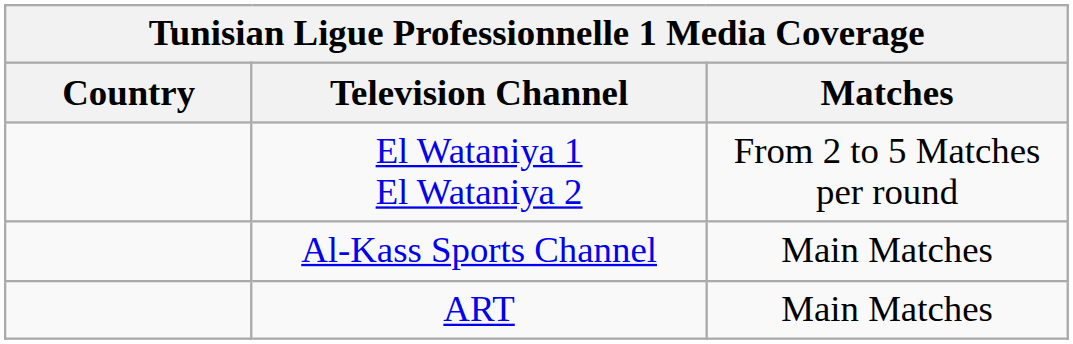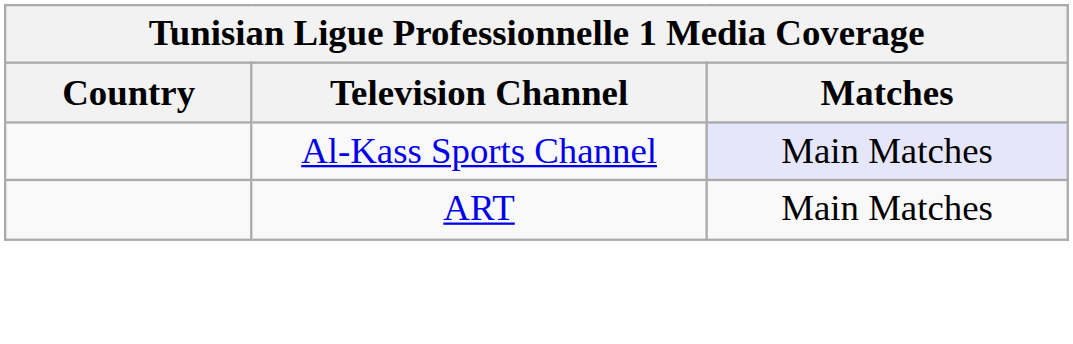- row: El Wataniya 1 El Wataniya 2 | From 2 to 5 Matches per round
Al-Kass Sports Channel | Matches: no background -> lavender background
